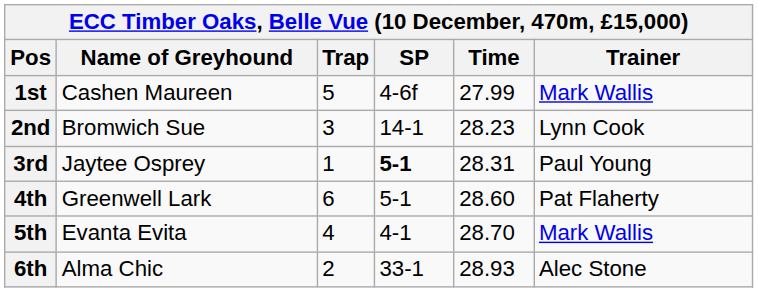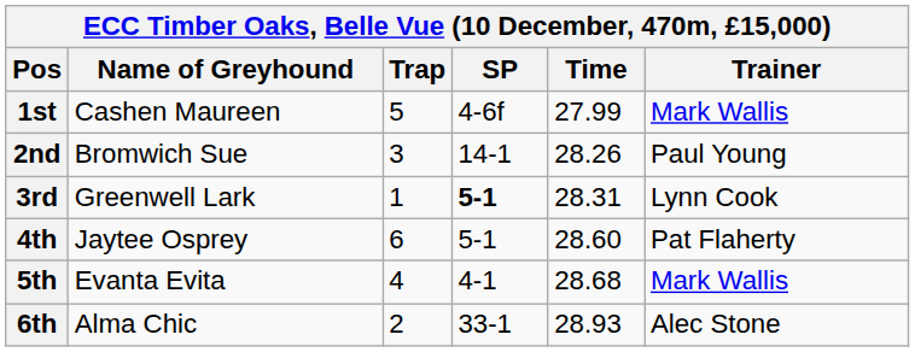2nd | Time: 28.23 -> 28.26
2nd | Trainer: Lynn Cook -> Paul Young
3rd | Name of Greyhound: Jaytee Osprey -> Greenwell Lark
3rd | Trainer: Paul Young -> Lynn Cook
4th | Name of Greyhound: Greenwell Lark -> Jaytee Osprey
5th | Time: 28.70 -> 28.68
